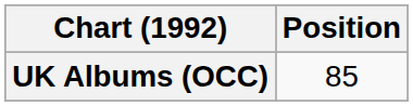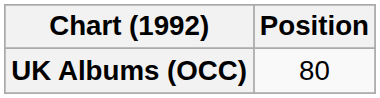UK Albums (OCC) | Position: 85 -> 80
